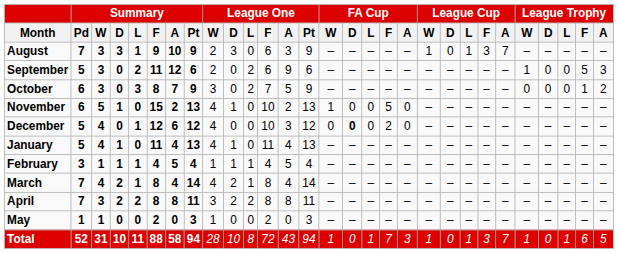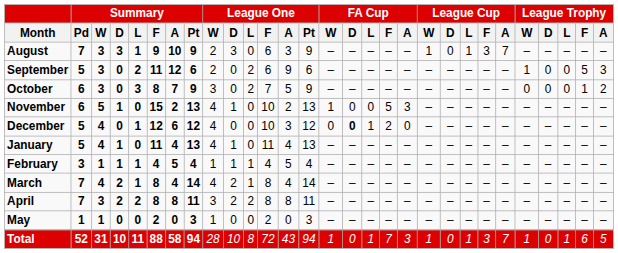November | FA Cup / A: 0 -> 3
December | FA Cup / L: 0 -> 1
